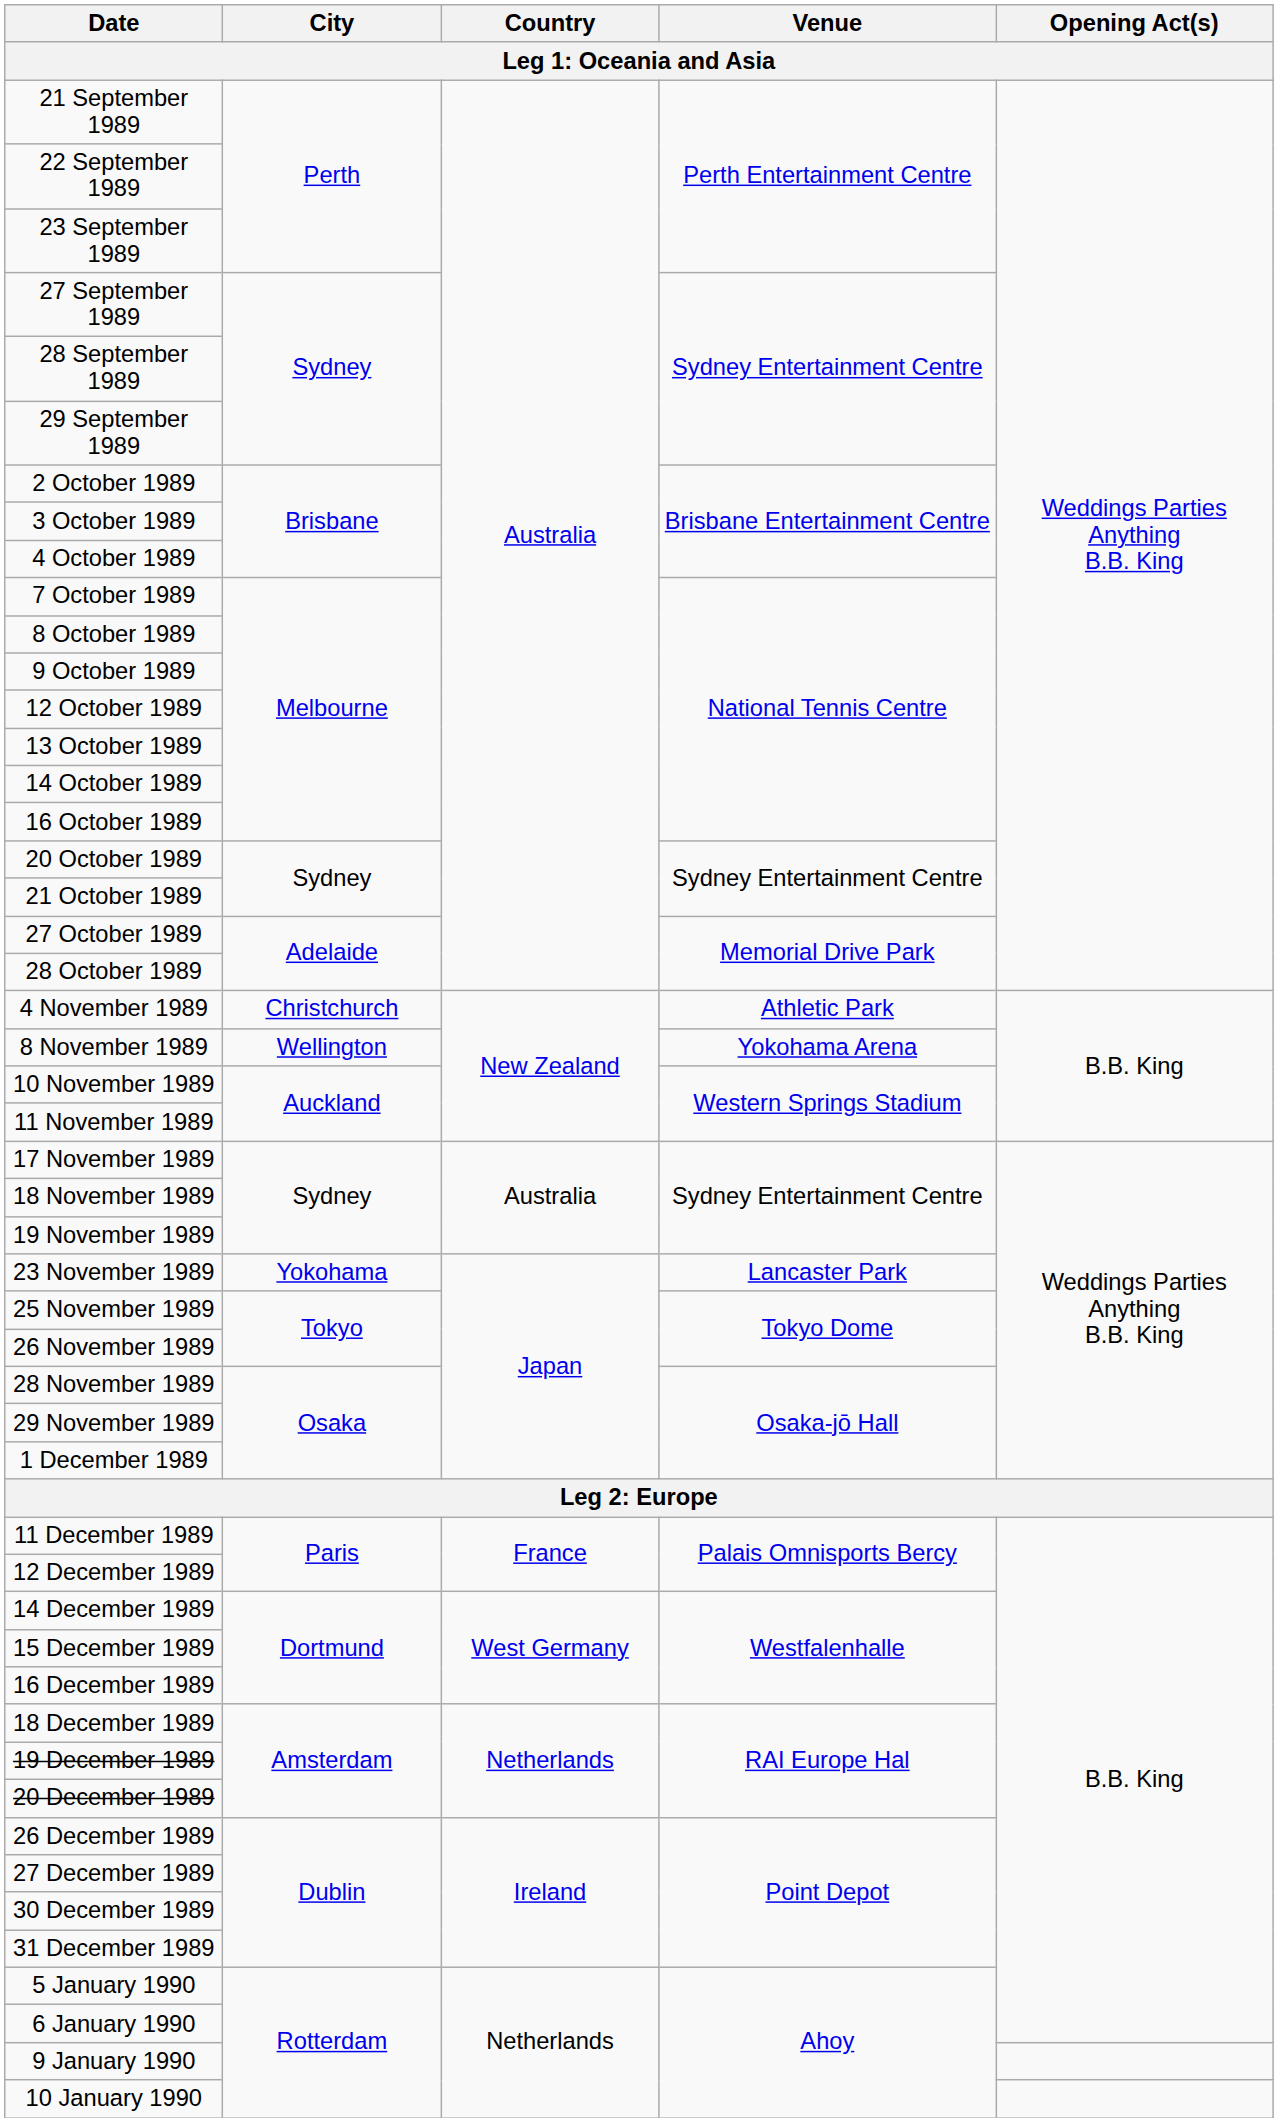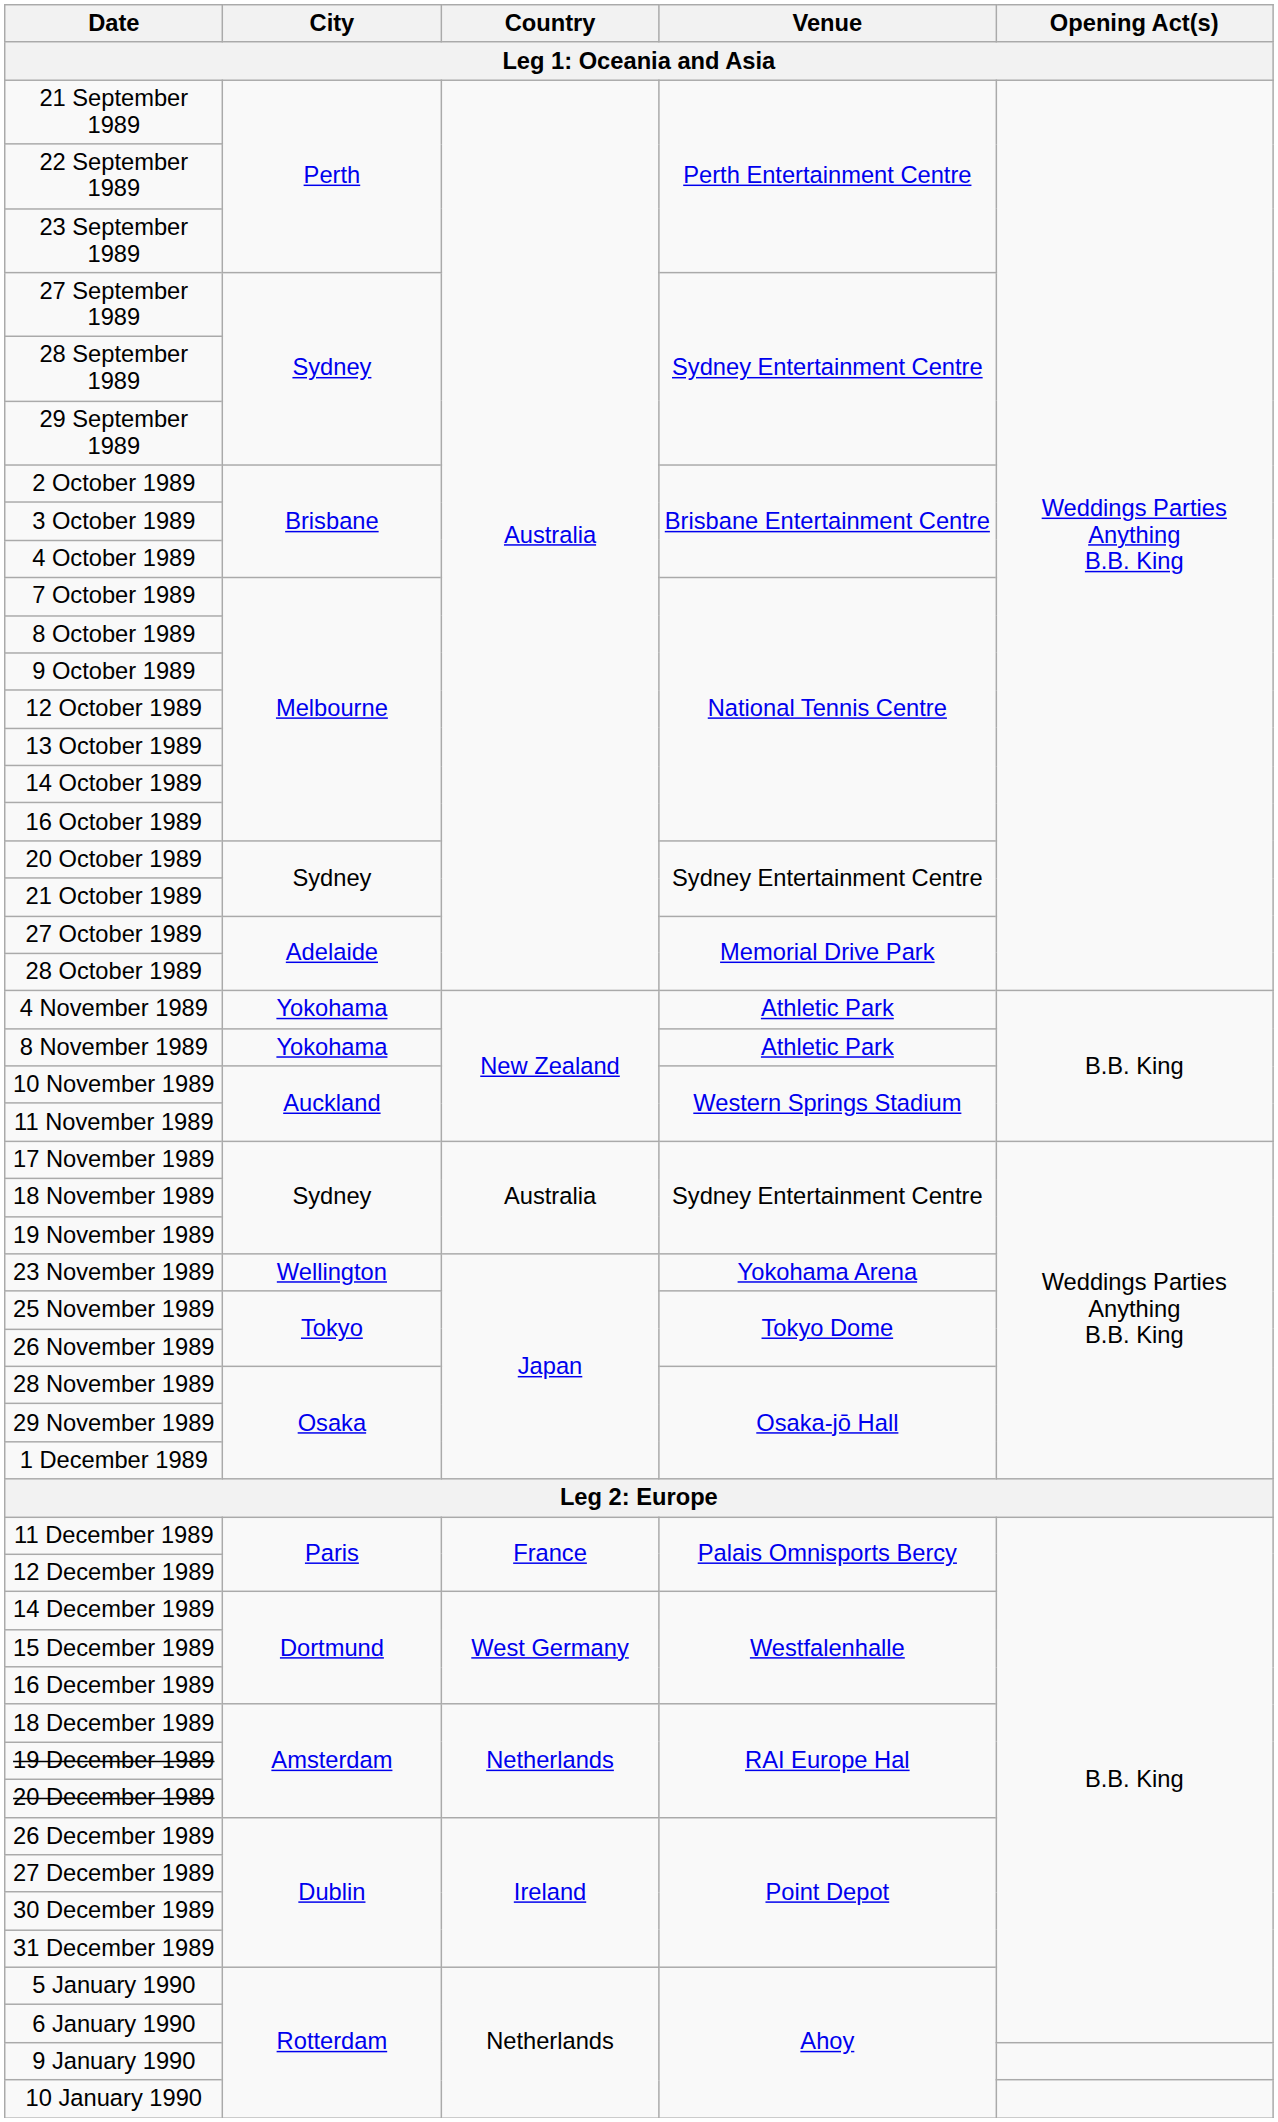4 November 1989 | City: Christchurch -> Yokohama
8 November 1989 | City: Wellington -> Yokohama
8 November 1989 | Venue: Yokohama Arena -> Athletic Park
23 November 1989 | City: Yokohama -> Wellington
23 November 1989 | Venue: Lancaster Park -> Yokohama Arena
